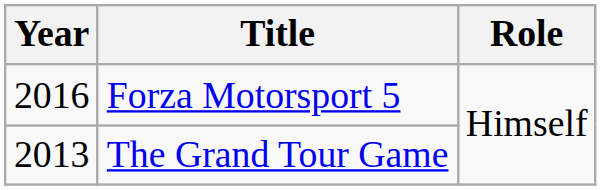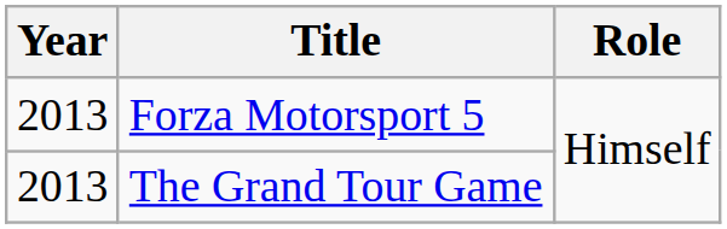Forza Motorsport 5 | Year: 2016 -> 2013
